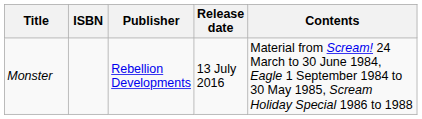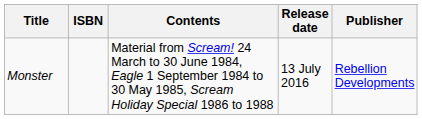columns swapped: Publisher <-> Contents
